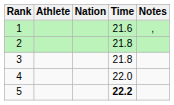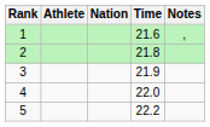3 | Time: 21.8 -> 21.9
5 | Time: bold -> normal
